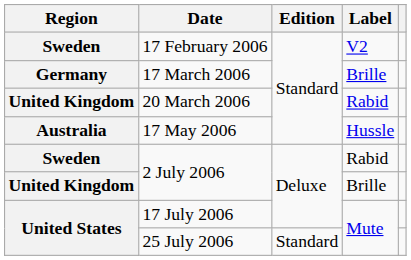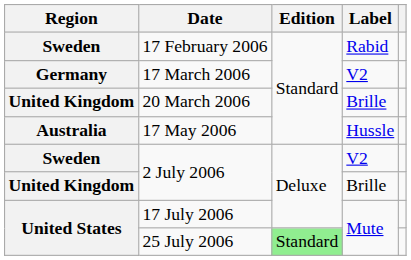17 February 2006 | Label: V2 -> Rabid
17 March 2006 | Label: Brille -> V2
20 March 2006 | Label: Rabid -> Brille
Sweden / 2 July 2006 | Label: Rabid -> V2
25 July 2006 | Edition: no background -> lightgreen background
